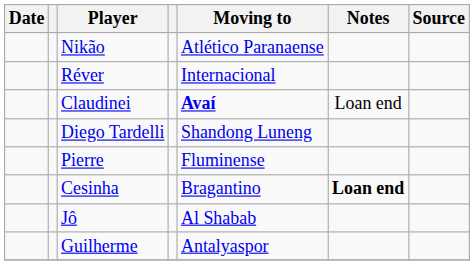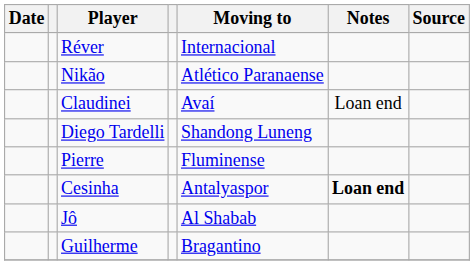rows swapped: Réver <-> Nikão
Claudinei | Moving to: bold -> normal
Cesinha | Moving to: Bragantino -> Antalyaspor
Guilherme | Moving to: Antalyaspor -> Bragantino
